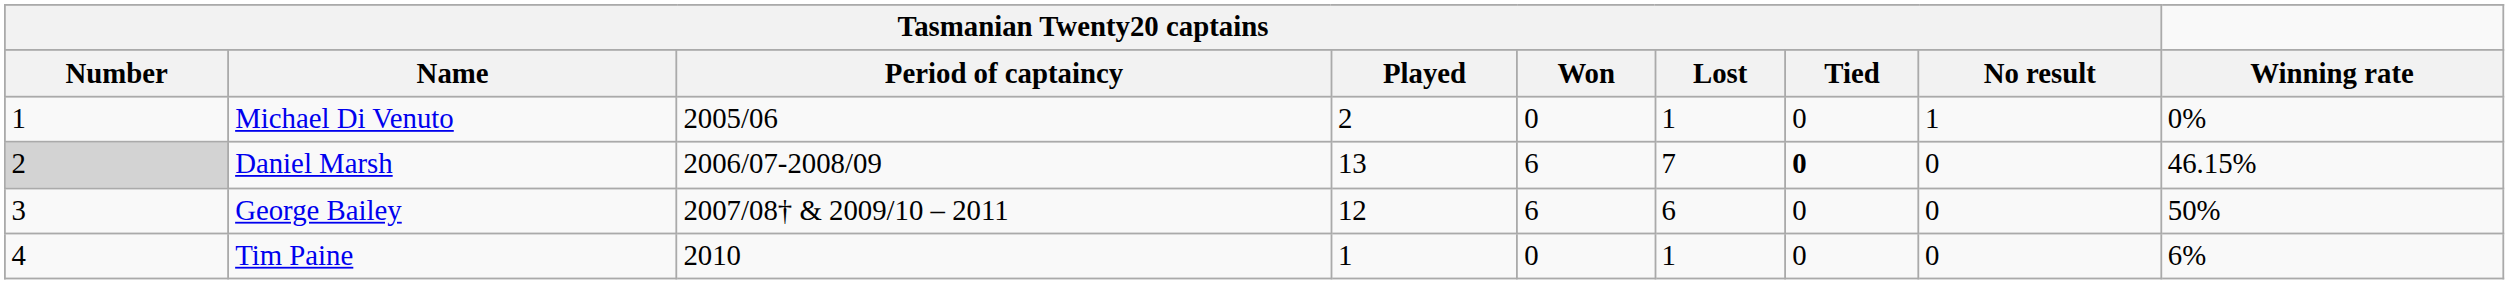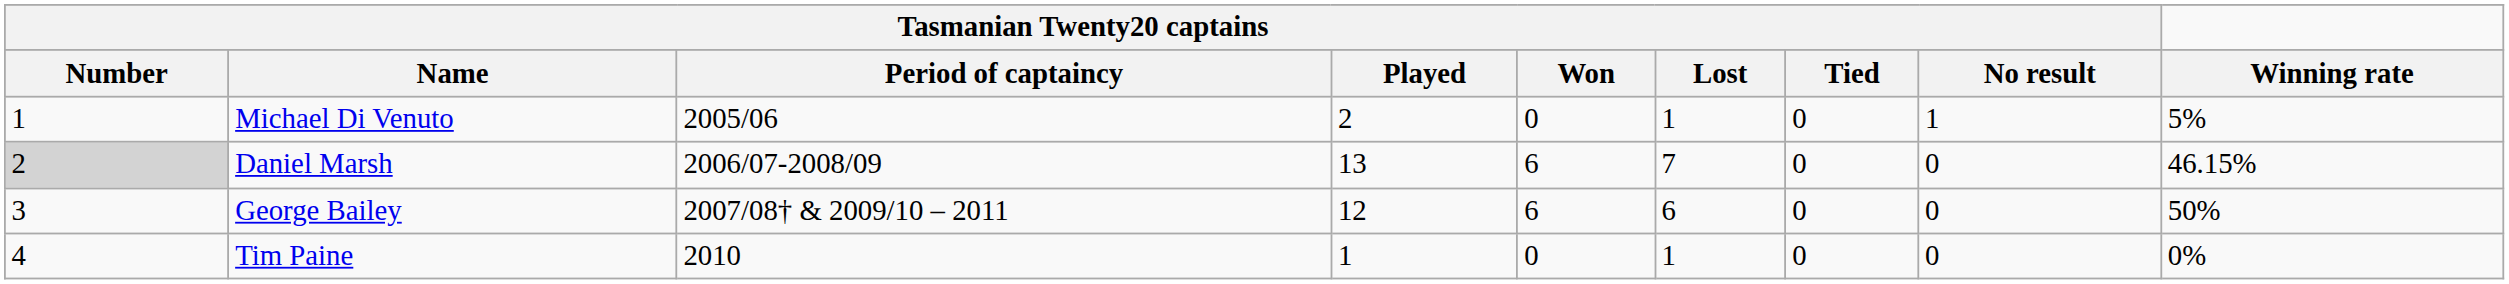Michael Di Venuto | Winning rate: 0% -> 5%
Daniel Marsh | Tasmanian Twenty20 captains / Tied: bold -> normal
Tim Paine | Winning rate: 6% -> 0%
